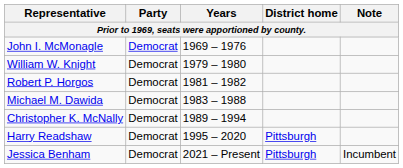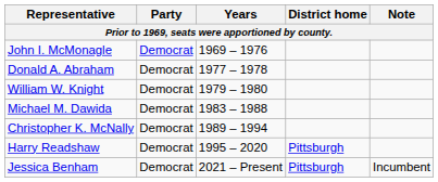+ row: Donald A. Abraham | Democrat | 1977 – 1978
- row: Robert P. Horgos | Democrat | 1981 – 1982
